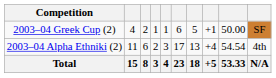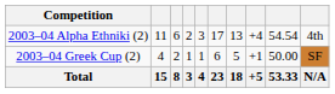rows swapped: 2003–04 Alpha Ethniki (2) <-> 2003–04 Greek Cup (2)
